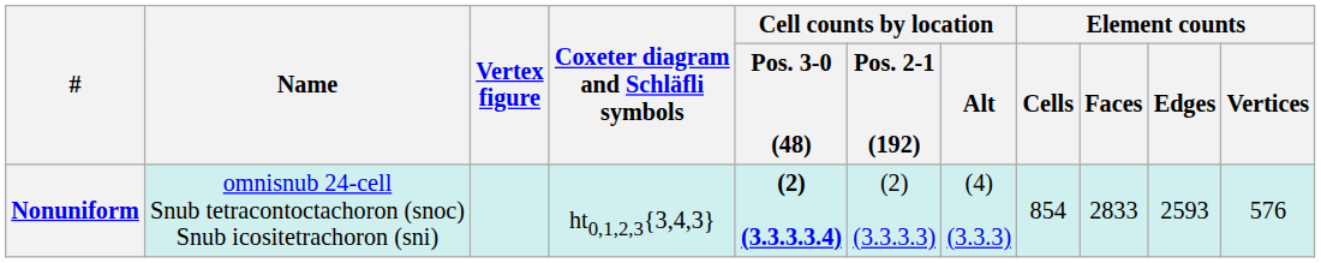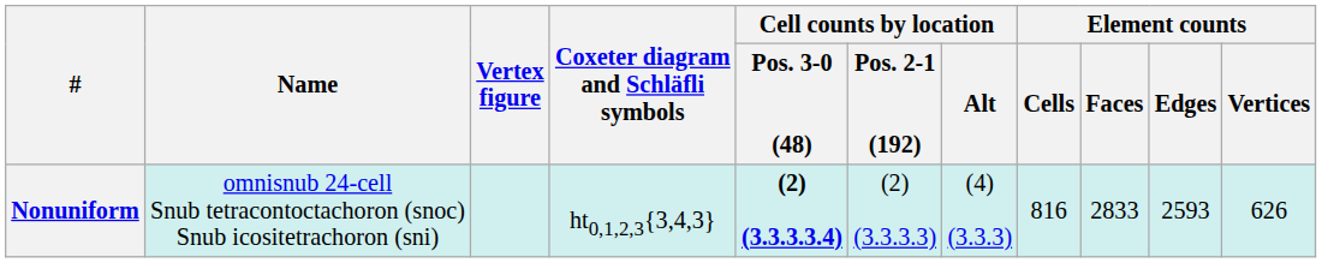Nonuniform | Element counts / Cells: 854 -> 816
Nonuniform | Element counts / Vertices: 576 -> 626
